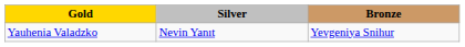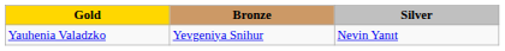columns swapped: Silver <-> Bronze
